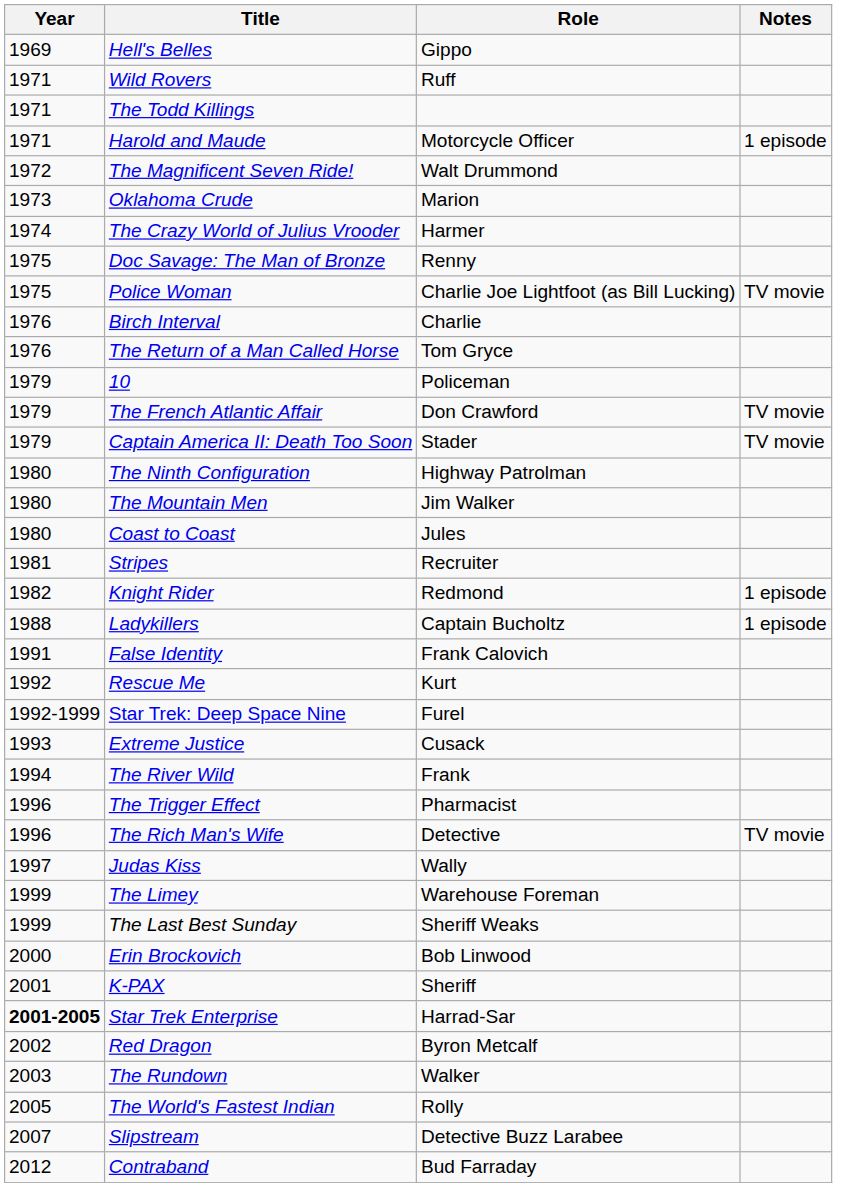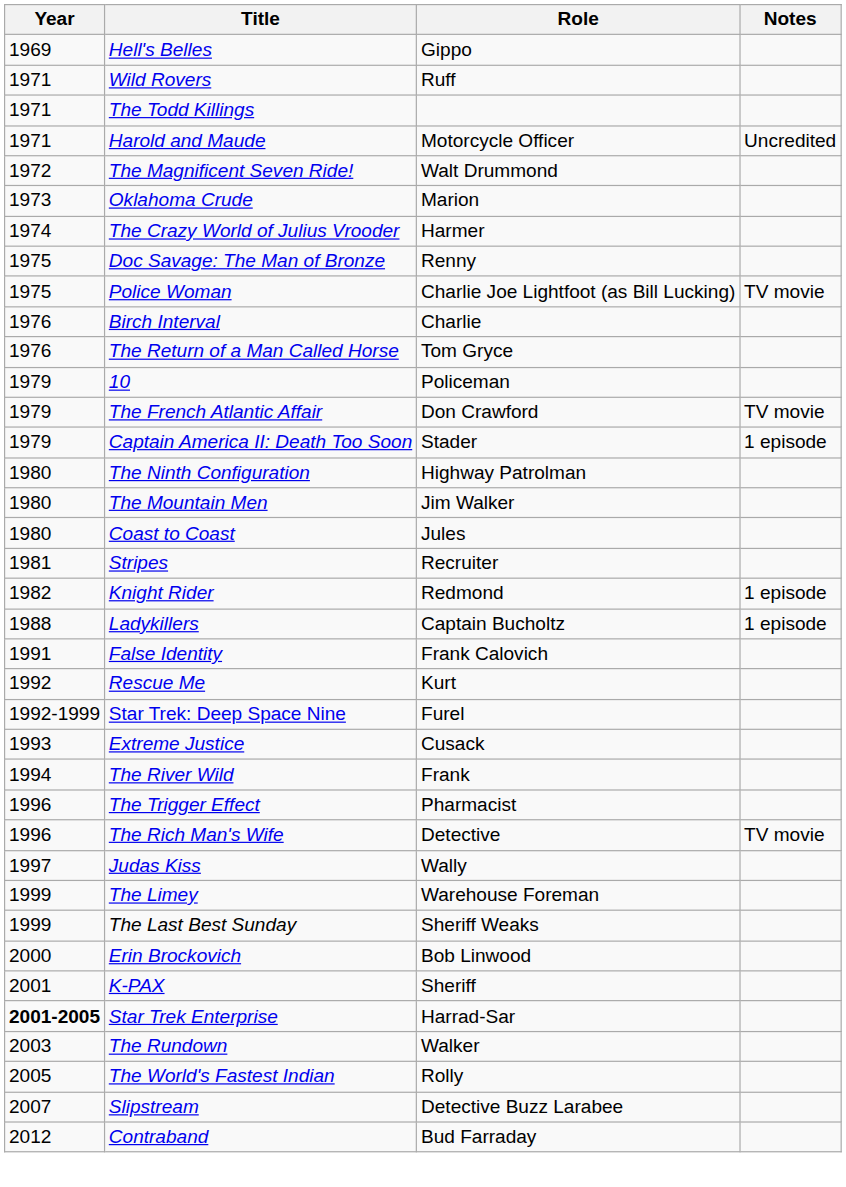Harold and Maude | Notes: 1 episode -> Uncredited
Captain America II: Death Too Soon | Notes: TV movie -> 1 episode
- row: 2002 | Red Dragon | Byron Metcalf
